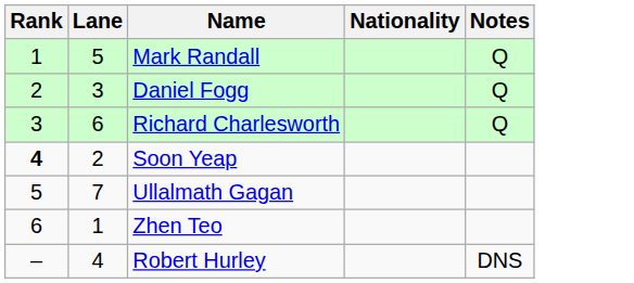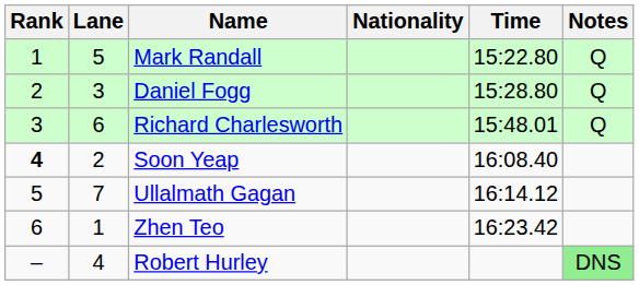+ column: Time | 15:22.80 | 15:28.80 | 15:48.01 | 16:08.40 | 16:14.12 | 16:23.42
Robert Hurley | Notes: no background -> lightgreen background
